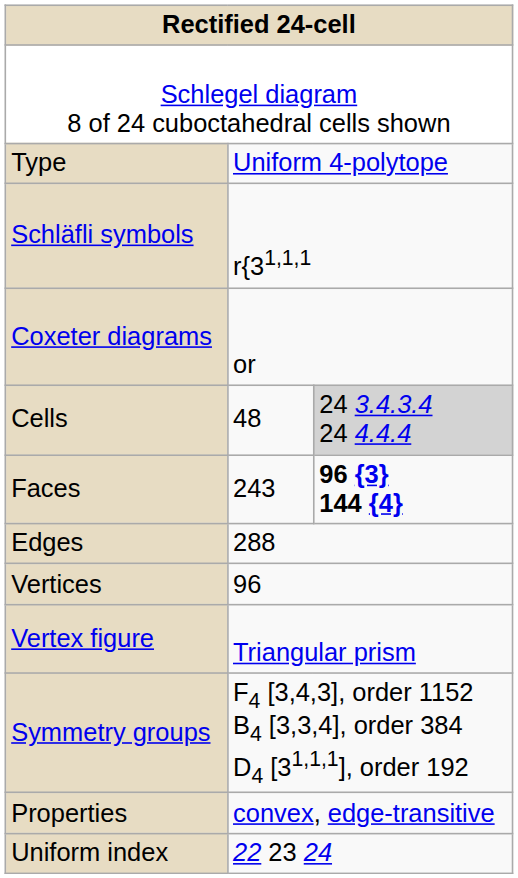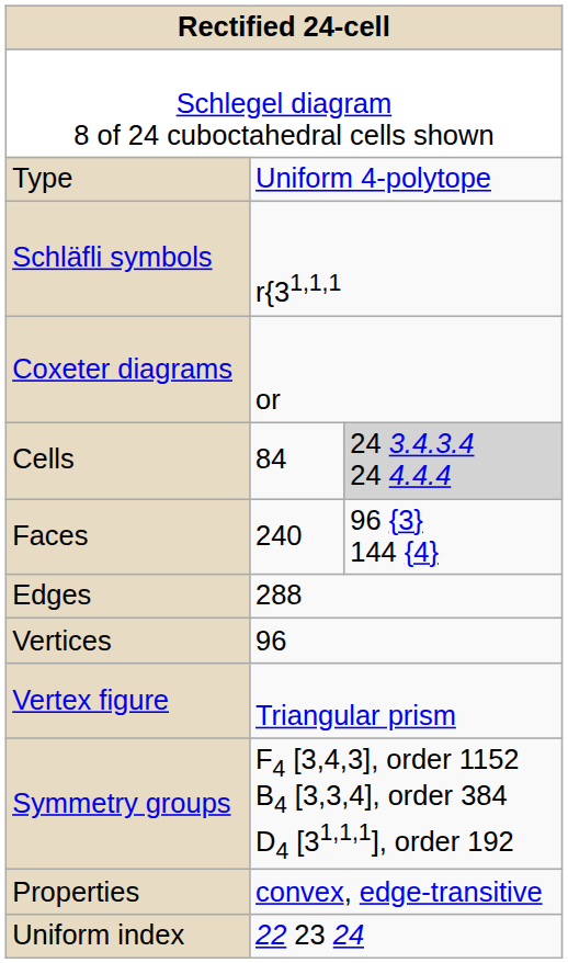Cells | column 2: 48 -> 84
Faces | column 2: 243 -> 240
Faces | column 3: bold -> normal
